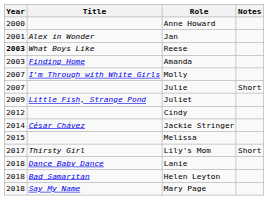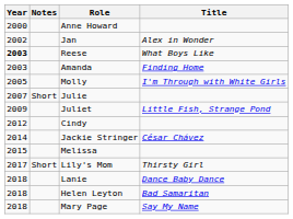columns swapped: Title <-> Notes
Jan | Year: 2001 -> 2002
Molly | Year: 2007 -> 2005
